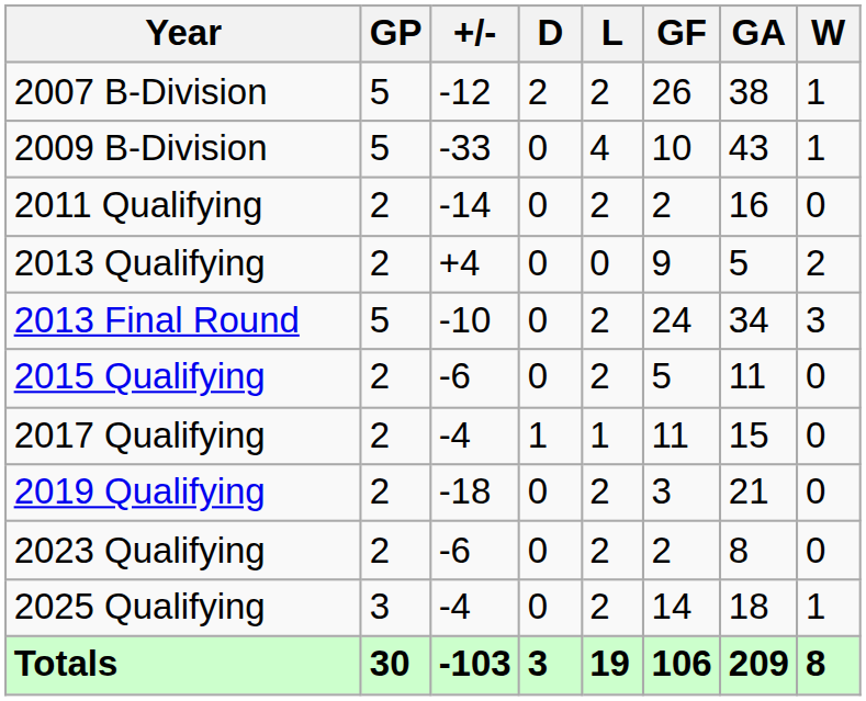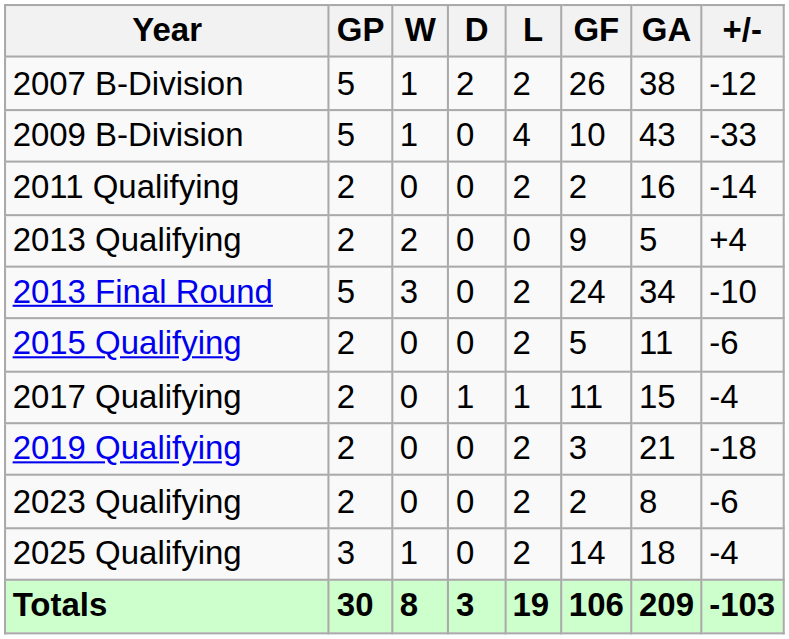columns swapped: W <-> +/-
